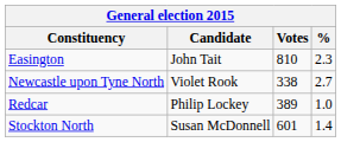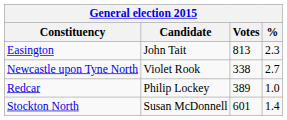Easington | Votes: 810 -> 813
